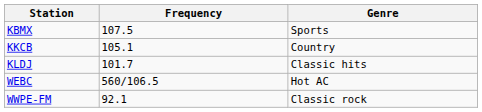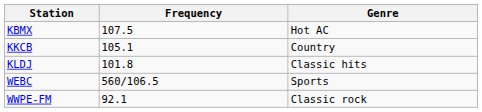KBMX | Genre: Sports -> Hot AC
KLDJ | Frequency: 101.7 -> 101.8
WEBC | Genre: Hot AC -> Sports
